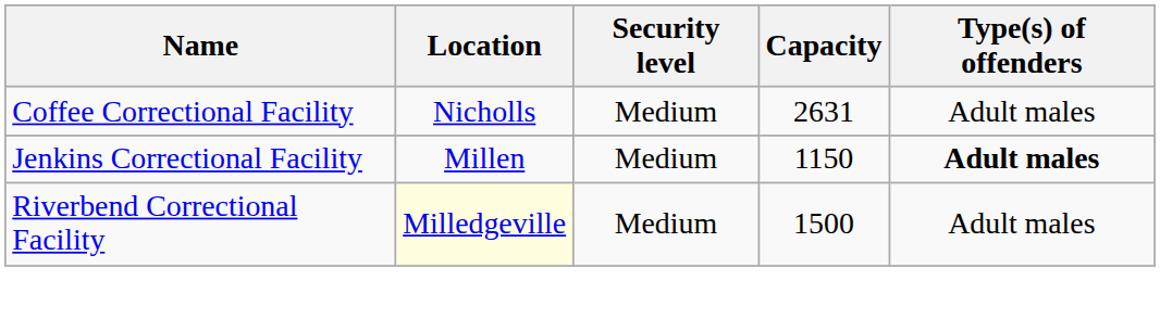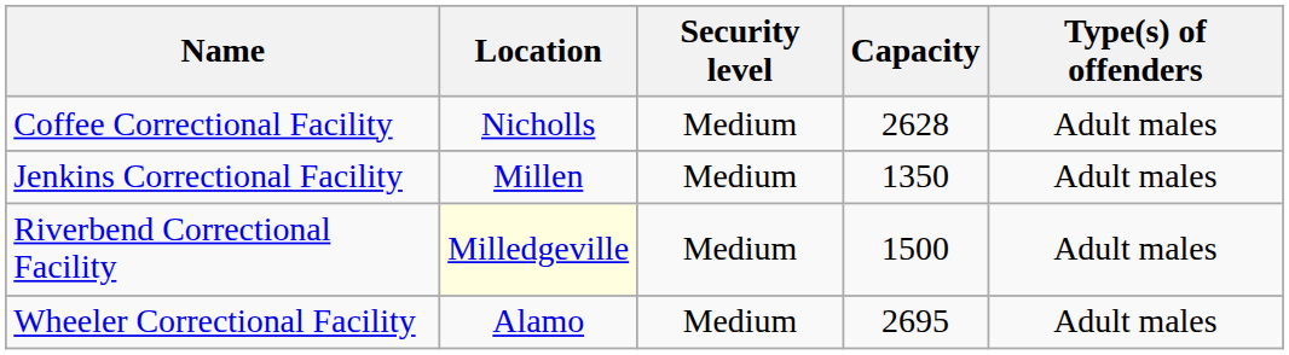Coffee Correctional Facility | Capacity: 2631 -> 2628
Jenkins Correctional Facility | Capacity: 1150 -> 1350
Jenkins Correctional Facility | Type(s) of offenders: bold -> normal
+ row: Wheeler Correctional Facility | Alamo | Medium | 2695 | Adult males
